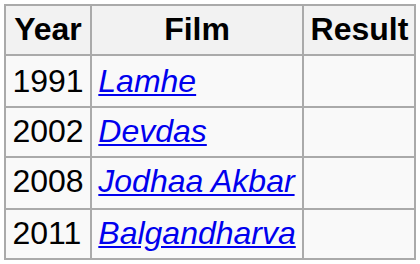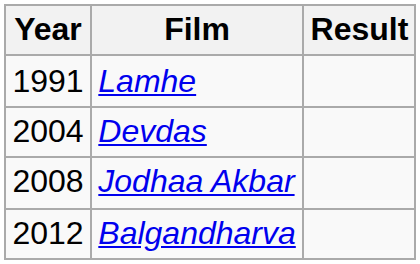Devdas | Year: 2002 -> 2004
Balgandharva | Year: 2011 -> 2012
